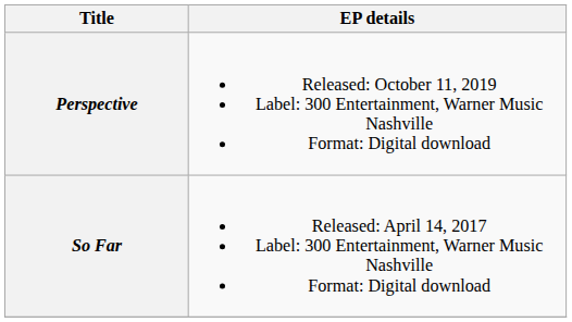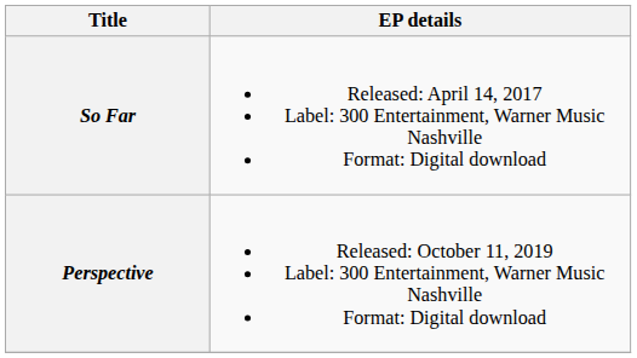rows swapped: So Far <-> Perspective
